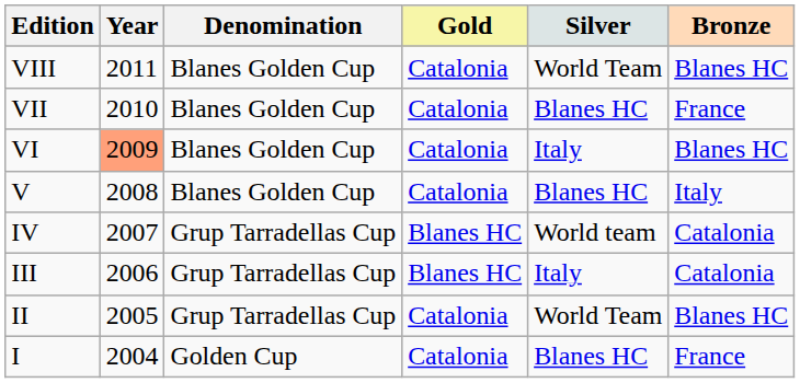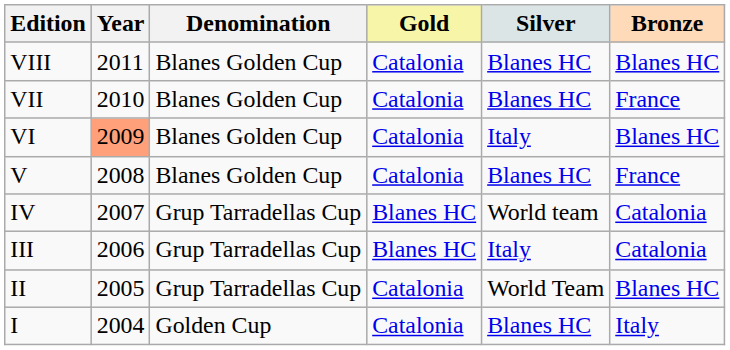VIII | Silver: World Team -> Blanes HC
V | Bronze: Italy -> France
I | Bronze: France -> Italy
